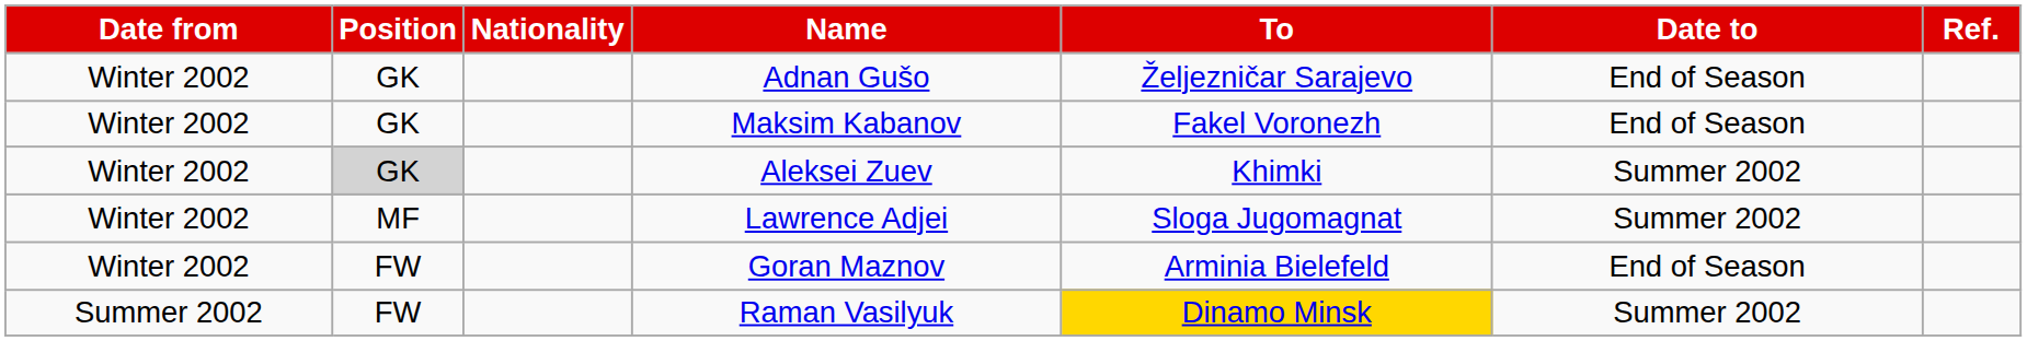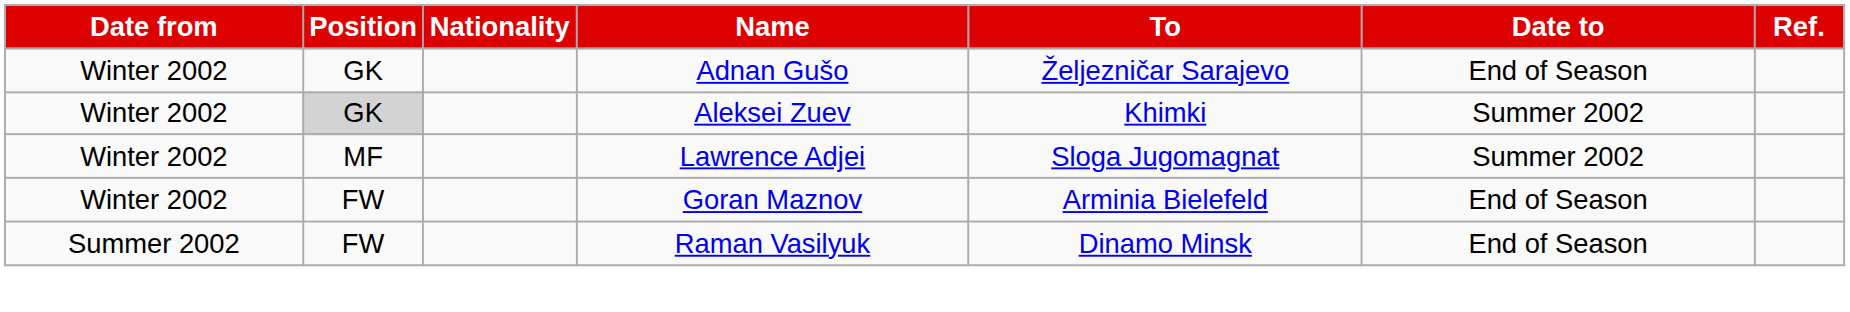- row: Winter 2002 | GK | Maksim Kabanov | Fakel Voronezh | End of Season
Raman Vasilyuk | To: gold background -> no background
Raman Vasilyuk | Date to: Summer 2002 -> End of Season
